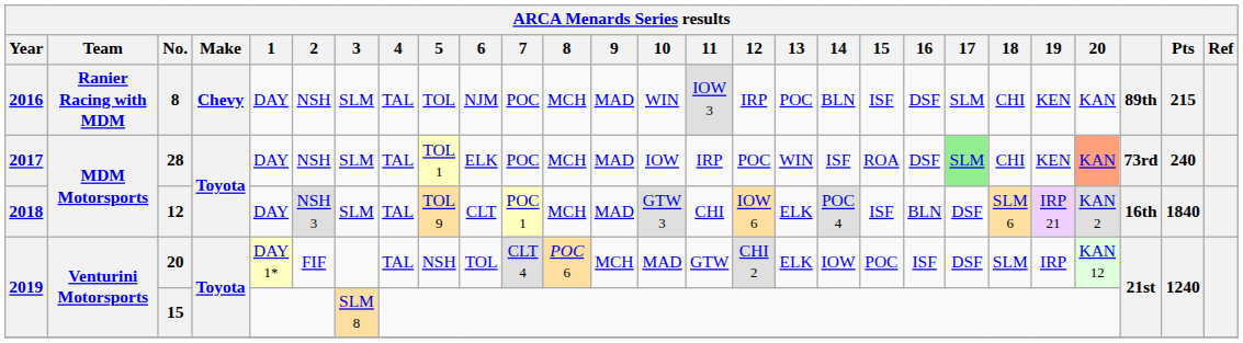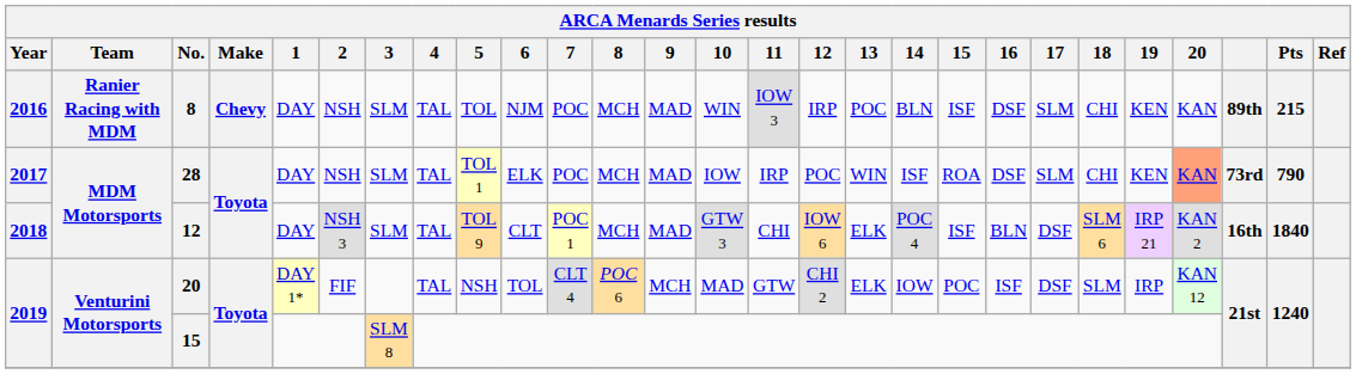28 | 17: lightgreen background -> no background
28 | Pts: 240 -> 790
